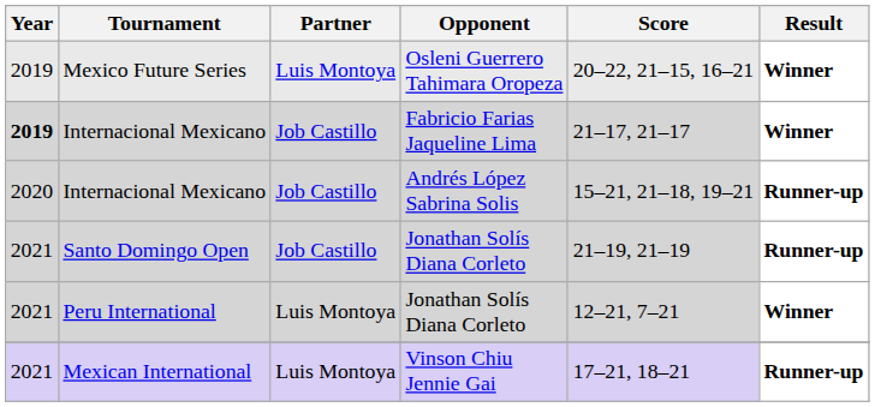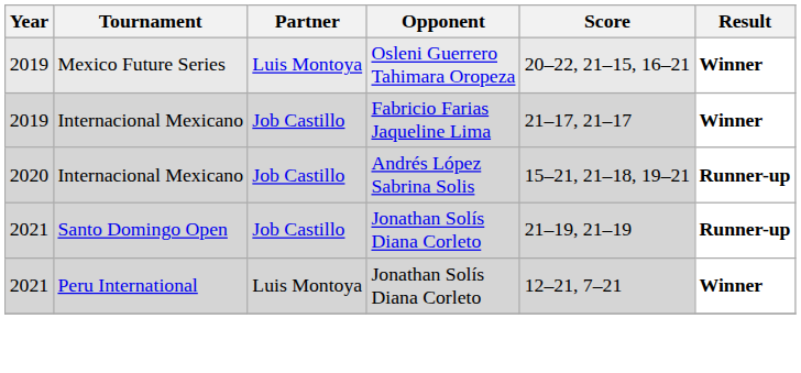Internacional Mexicano / Fabricio Farias Jaqueline Lima | Year: bold -> normal
- row: 2021 | Mexican International | Luis Montoya | Vinson Chiu Jennie Gai | 17–21, 18–21 | Runner-up
